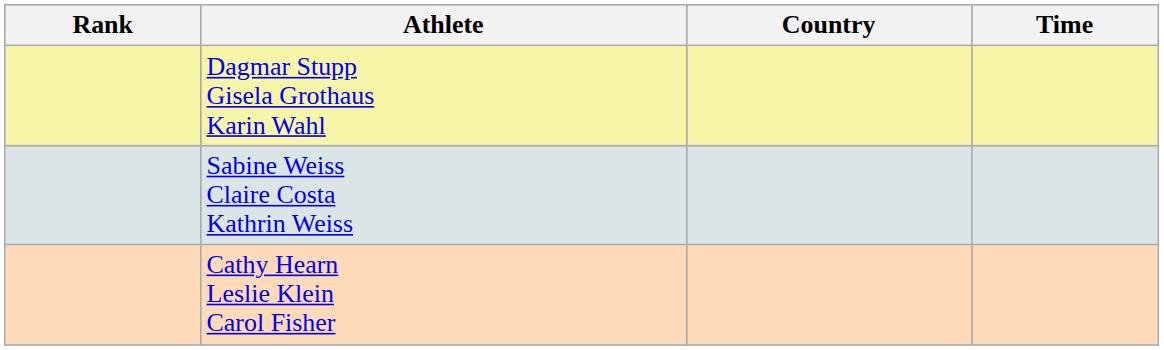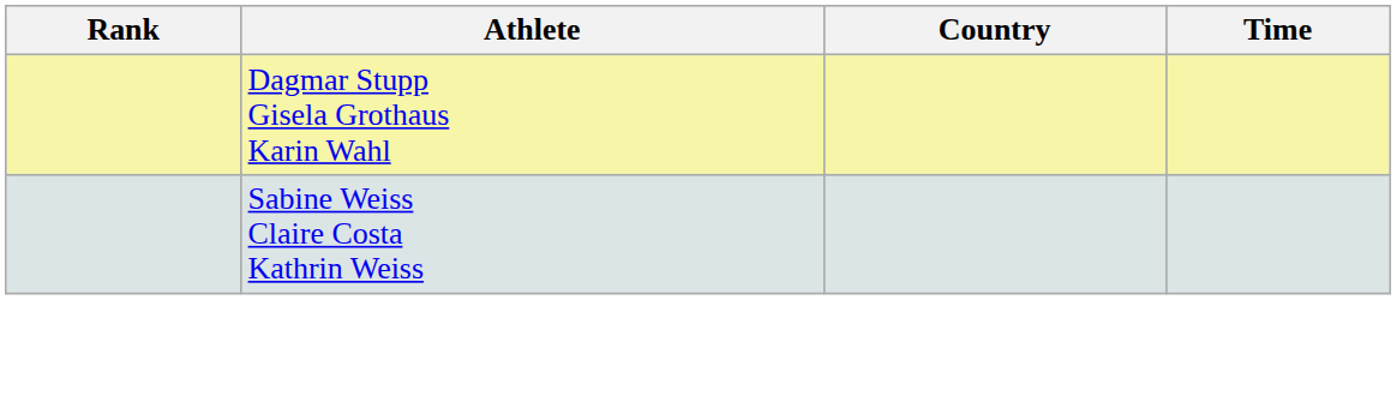- row: Cathy Hearn Leslie Klein Carol Fisher
